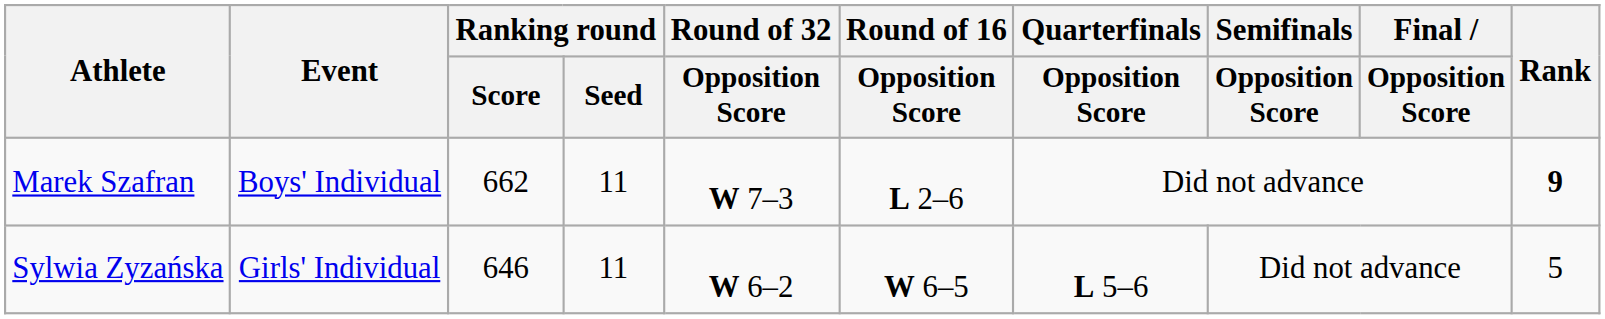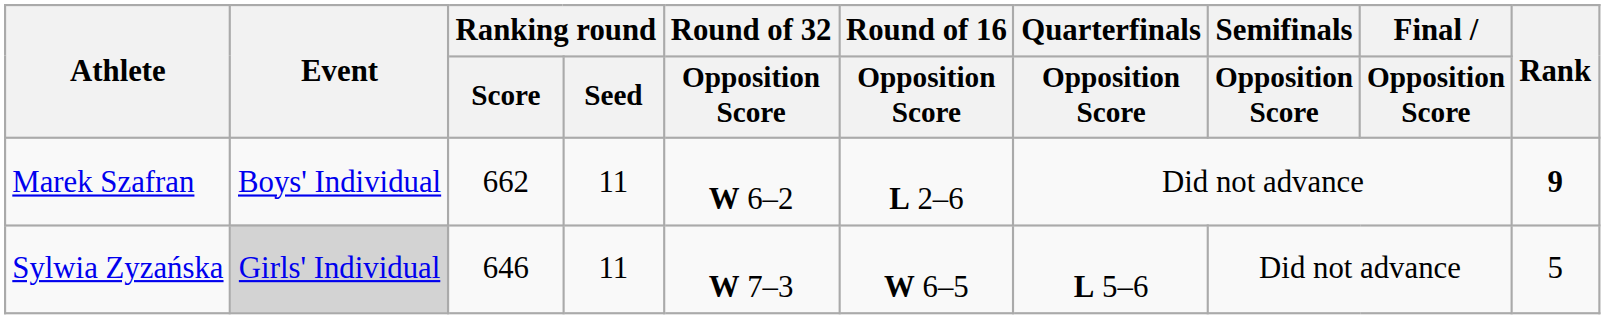Marek Szafran | Round of 32 / Opposition Score: W 7–3 -> W 6–2
Sylwia Zyzańska | Event: no background -> lightgrey background
Sylwia Zyzańska | Round of 32 / Opposition Score: W 6–2 -> W 7–3
